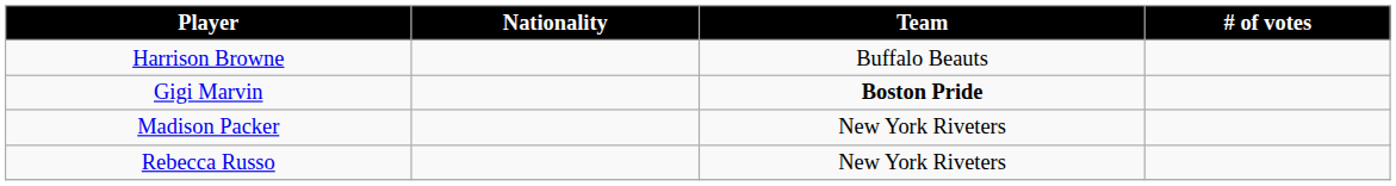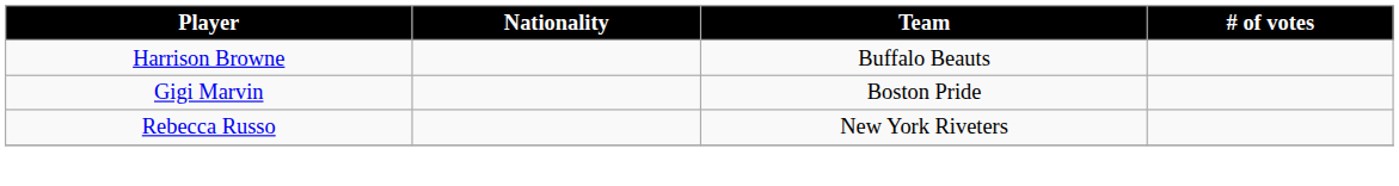Gigi Marvin | Team: bold -> normal
- row: Madison Packer | New York Riveters
